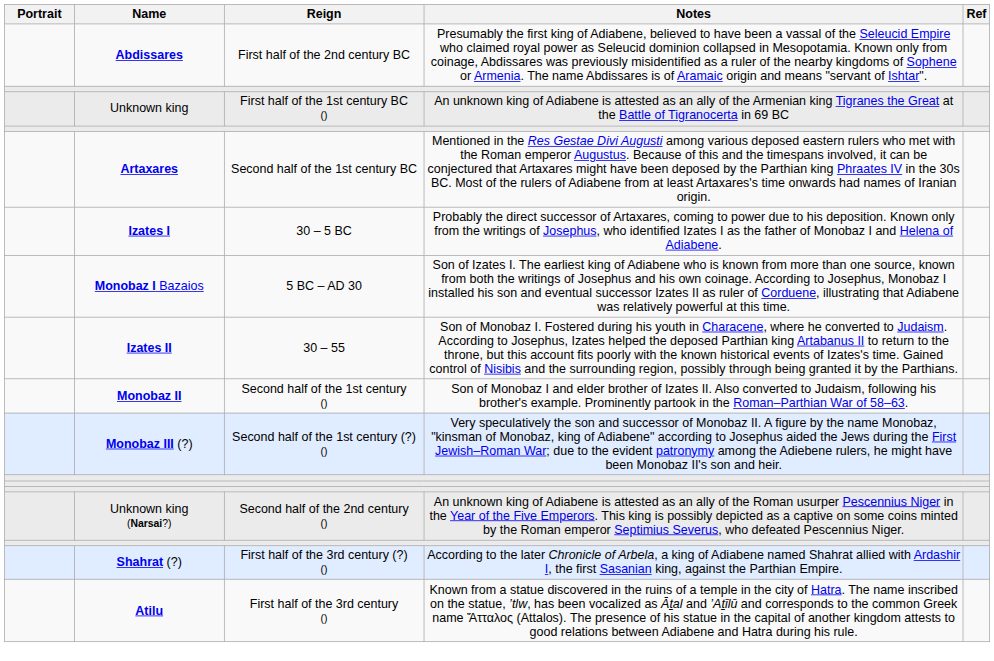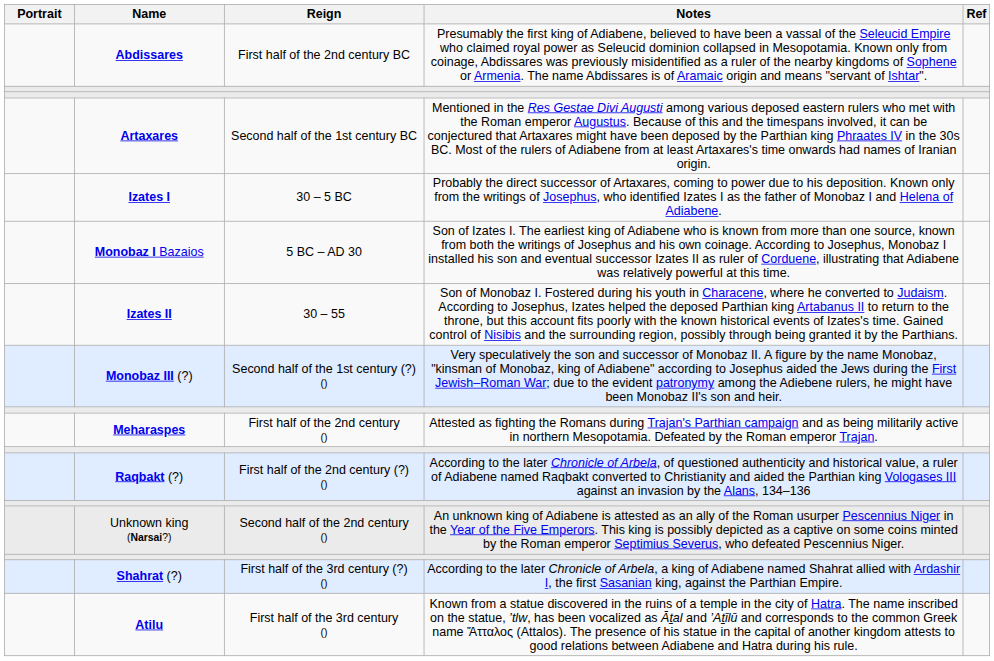- row: Unknown king | First half of the 1st century BC () | An unknown king of Adiabene is attested as an ally of the Armenian king Tigranes the Great at the Battle of Tigranocerta in 69 BC
- row: Monobaz II | Second half of the 1st century () | Son of Monobaz I and elder brother of Izates II. Also converted to Judaism, following his brother's example. Prominently partook in the Roman–Parthian War of 58–63.
+ row: Meharaspes | First half of the 2nd century () | Attested as fighting the Romans during Trajan's Parthian campaign and as being militarily active in northern Mesopotamia. Defeated by the Roman emperor Trajan.
+ row: Raqbakt (?) | First half of the 2nd century (?) () | According to the later Chronicle of Arbela, of questioned authenticity and historical value, a ruler of Adiabene named Raqbakt converted to Christianity and aided the Parthian king Vologases III against an invasion by the Alans, 134–136
